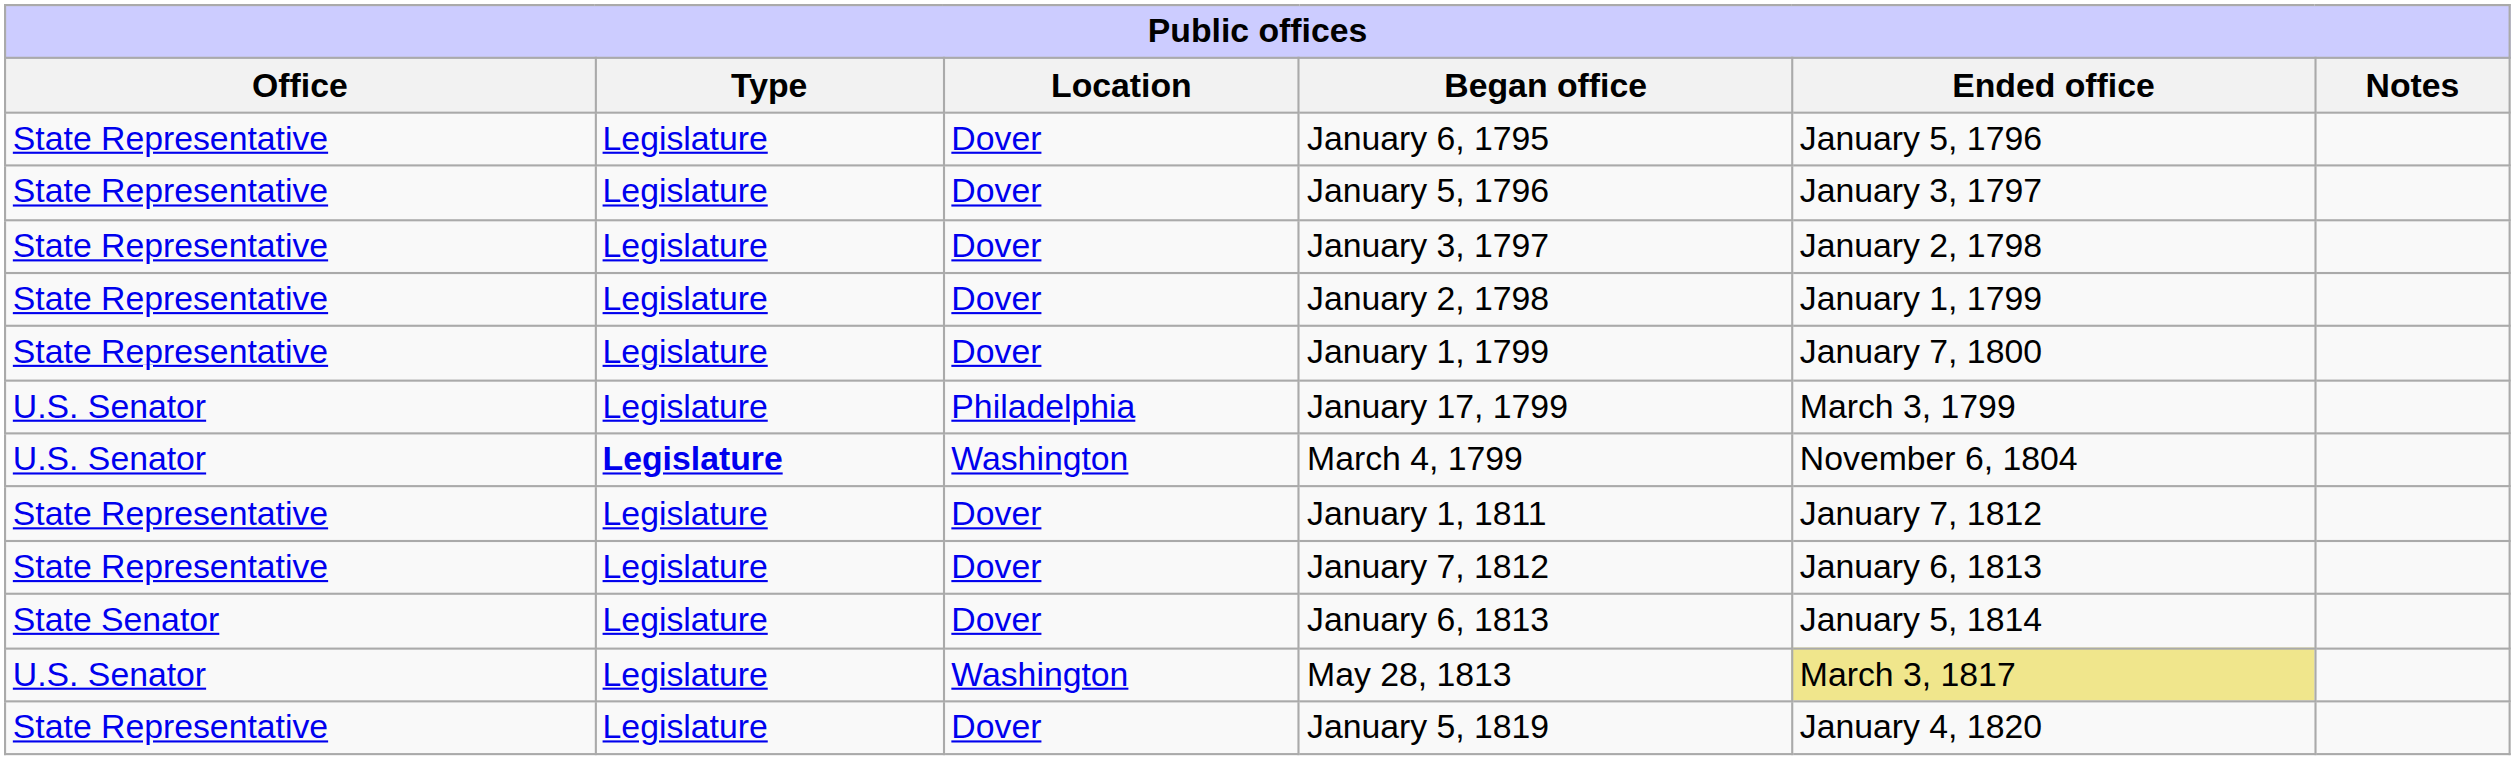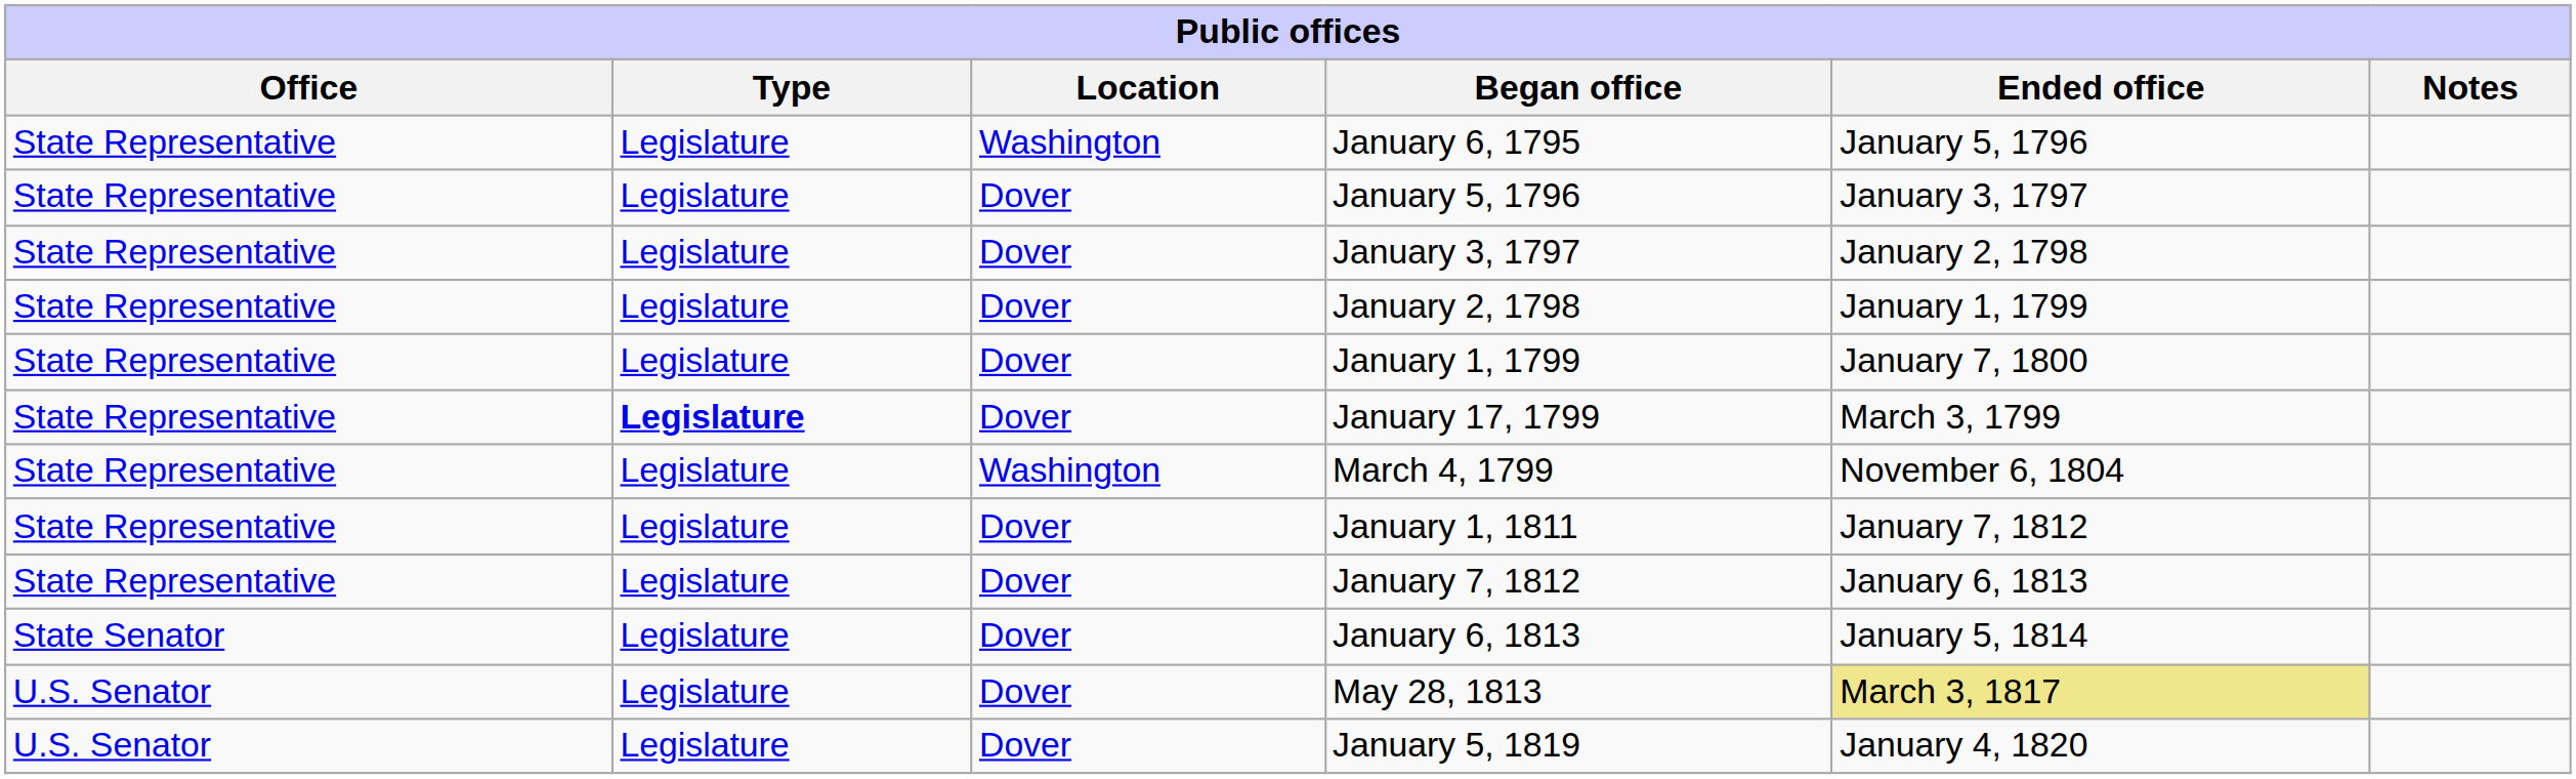January 6, 1795 | Location: Dover -> Washington
January 17, 1799 | Office: U.S. Senator -> State Representative
January 17, 1799 | Type: normal -> bold
January 17, 1799 | Location: Philadelphia -> Dover
March 4, 1799 | Office: U.S. Senator -> State Representative
March 4, 1799 | Type: bold -> normal
May 28, 1813 | Location: Washington -> Dover
January 5, 1819 | Office: State Representative -> U.S. Senator
